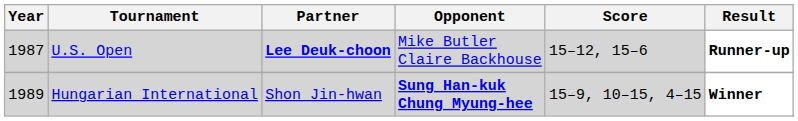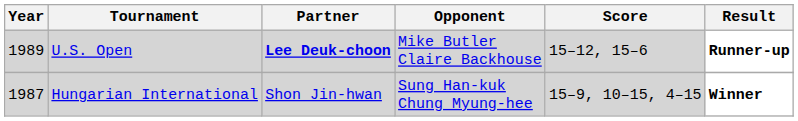U.S. Open | Year: 1987 -> 1989
Hungarian International | Year: 1989 -> 1987
Hungarian International | Opponent: bold -> normal
